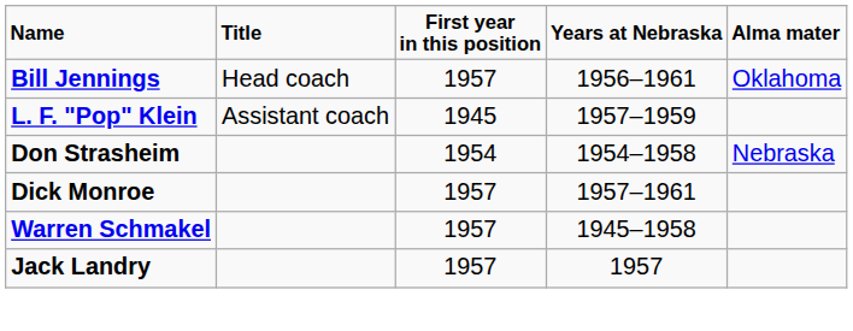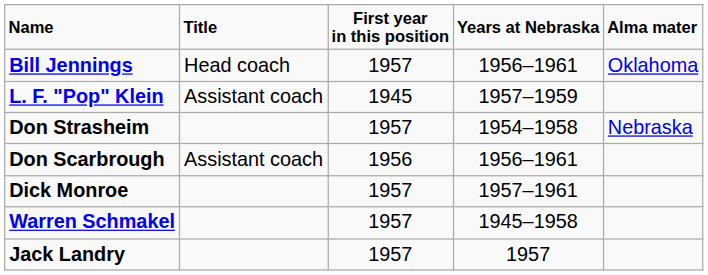Don Strasheim | First year in this position: 1954 -> 1957
+ row: Don Scarbrough | Assistant coach | 1956 | 1956–1961
